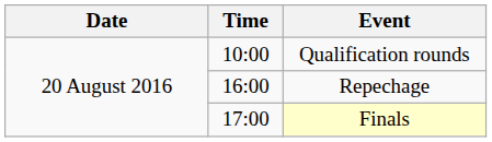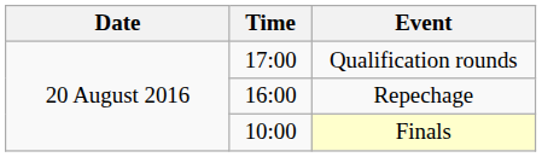Qualification rounds | Time: 10:00 -> 17:00
Finals | Time: 17:00 -> 10:00
